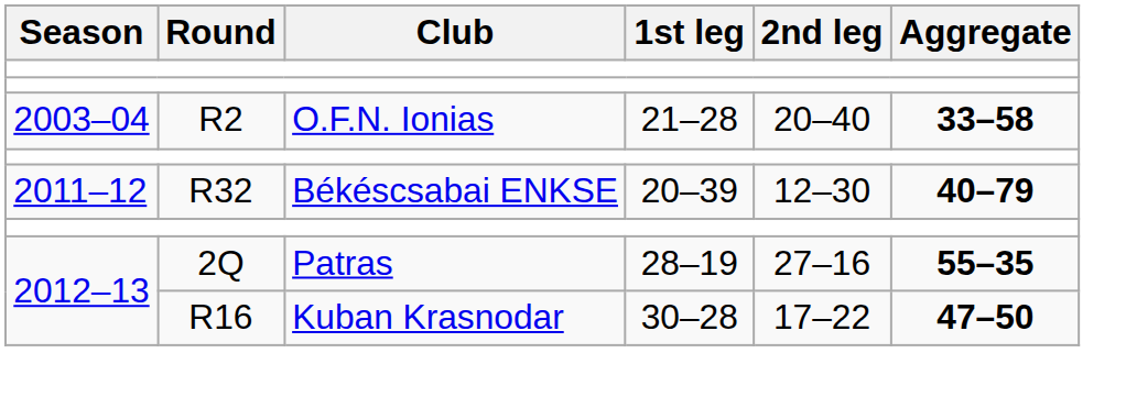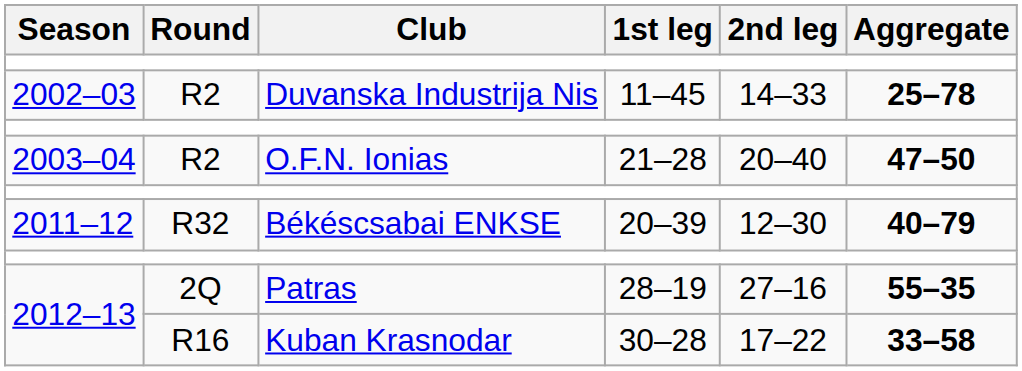+ row: 2002–03 | R2 | Duvanska Industrija Nis | 11–45 | 14–33 | 25–78
O.F.N. Ionias | Aggregate: 33–58 -> 47–50
Kuban Krasnodar | Aggregate: 47–50 -> 33–58
